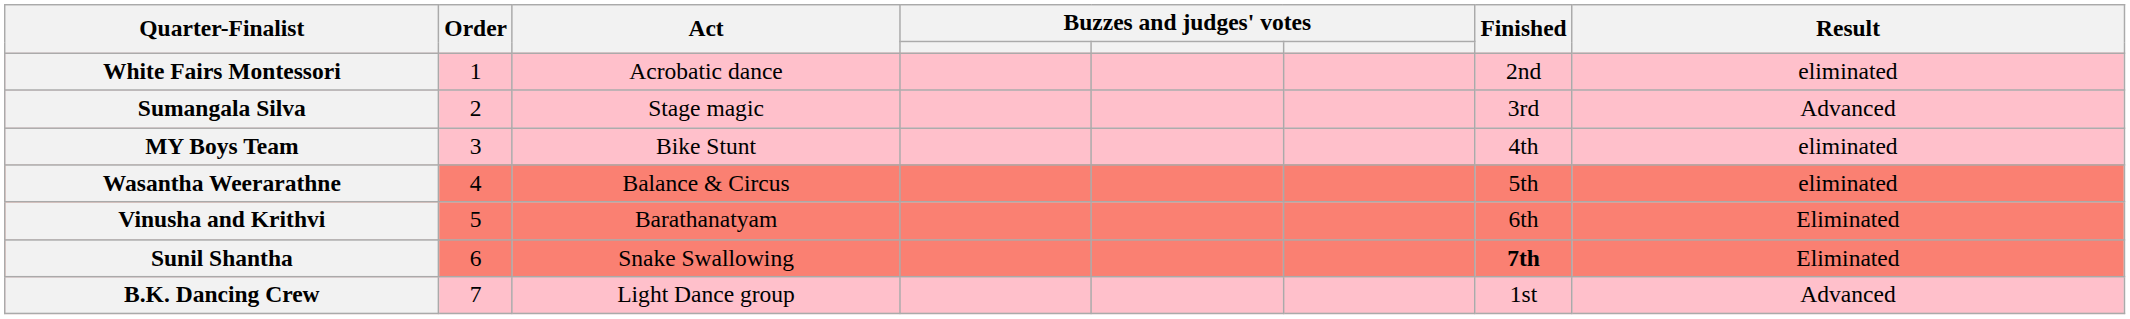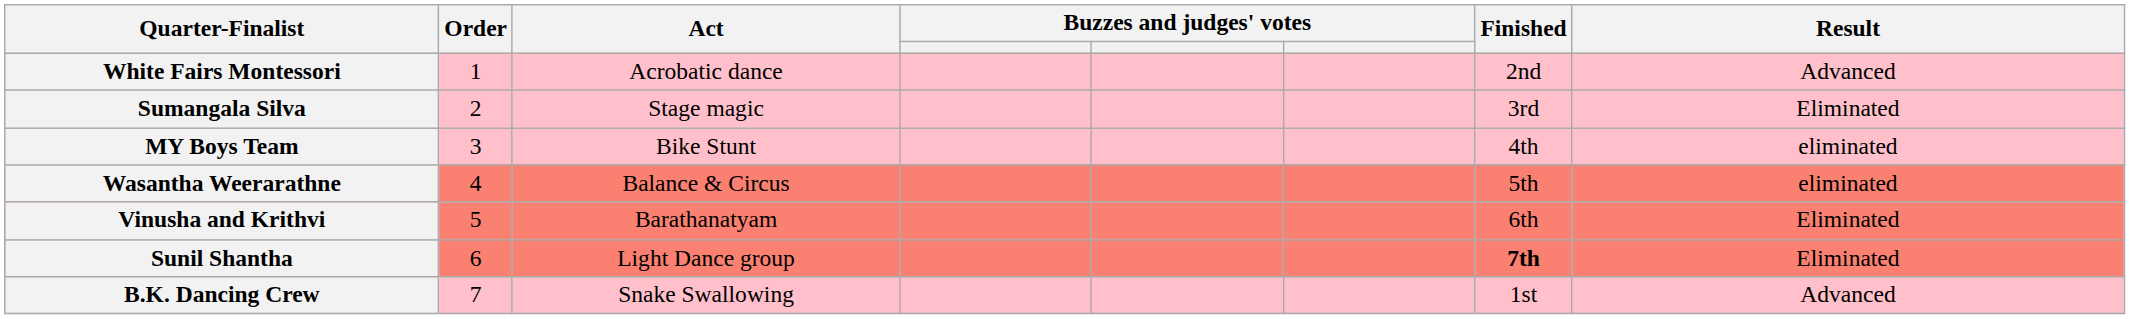White Fairs Montessori | Result: eliminated -> Advanced
Sumangala Silva | Result: Advanced -> Eliminated
Sunil Shantha | Act: Snake Swallowing -> Light Dance group
B.K. Dancing Crew | Act: Light Dance group -> Snake Swallowing
